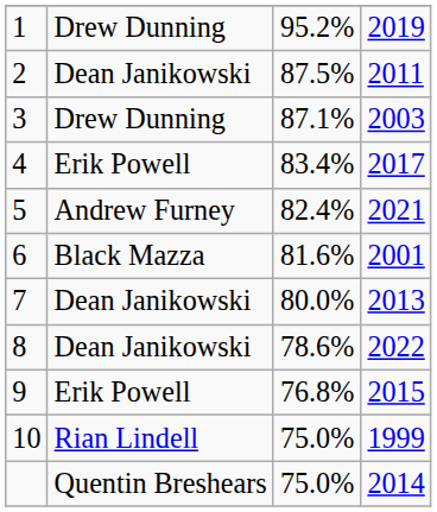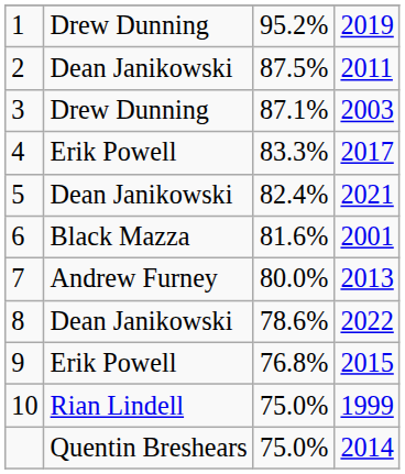4 | column 3: 83.4% -> 83.3%
5 | column 2: Andrew Furney -> Dean Janikowski
7 | column 2: Dean Janikowski -> Andrew Furney
